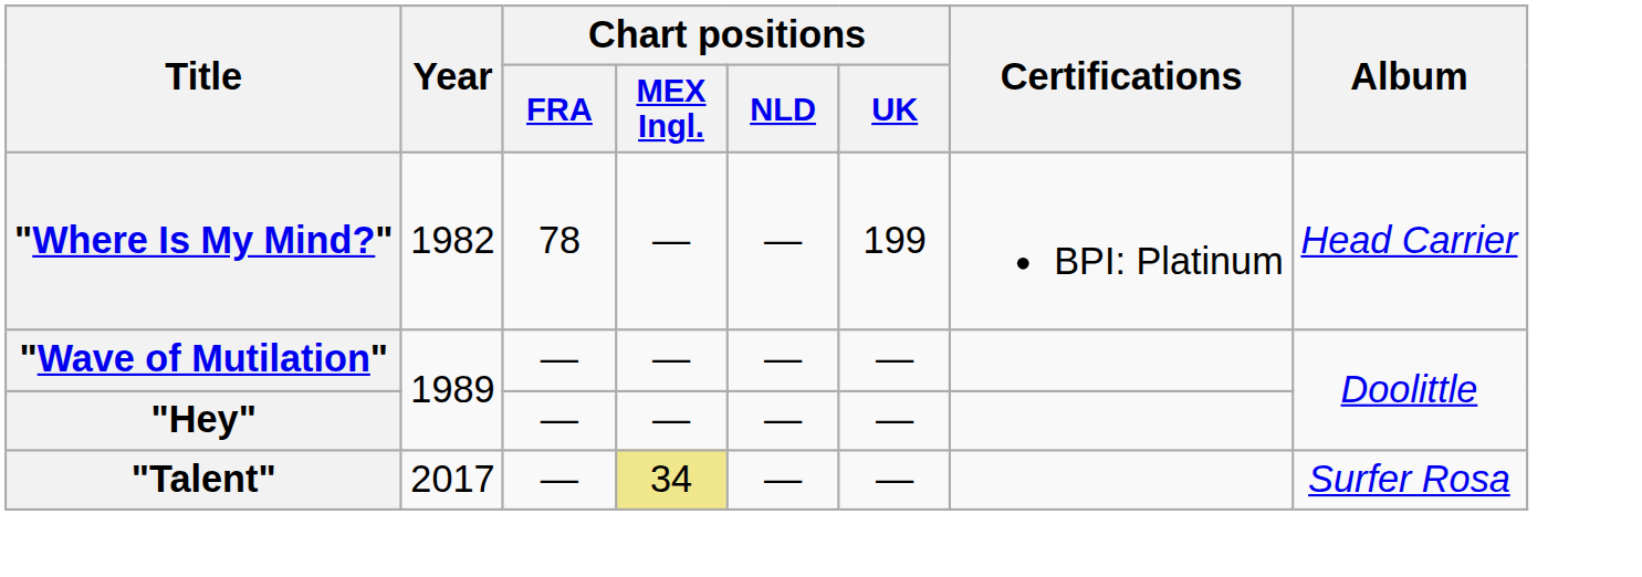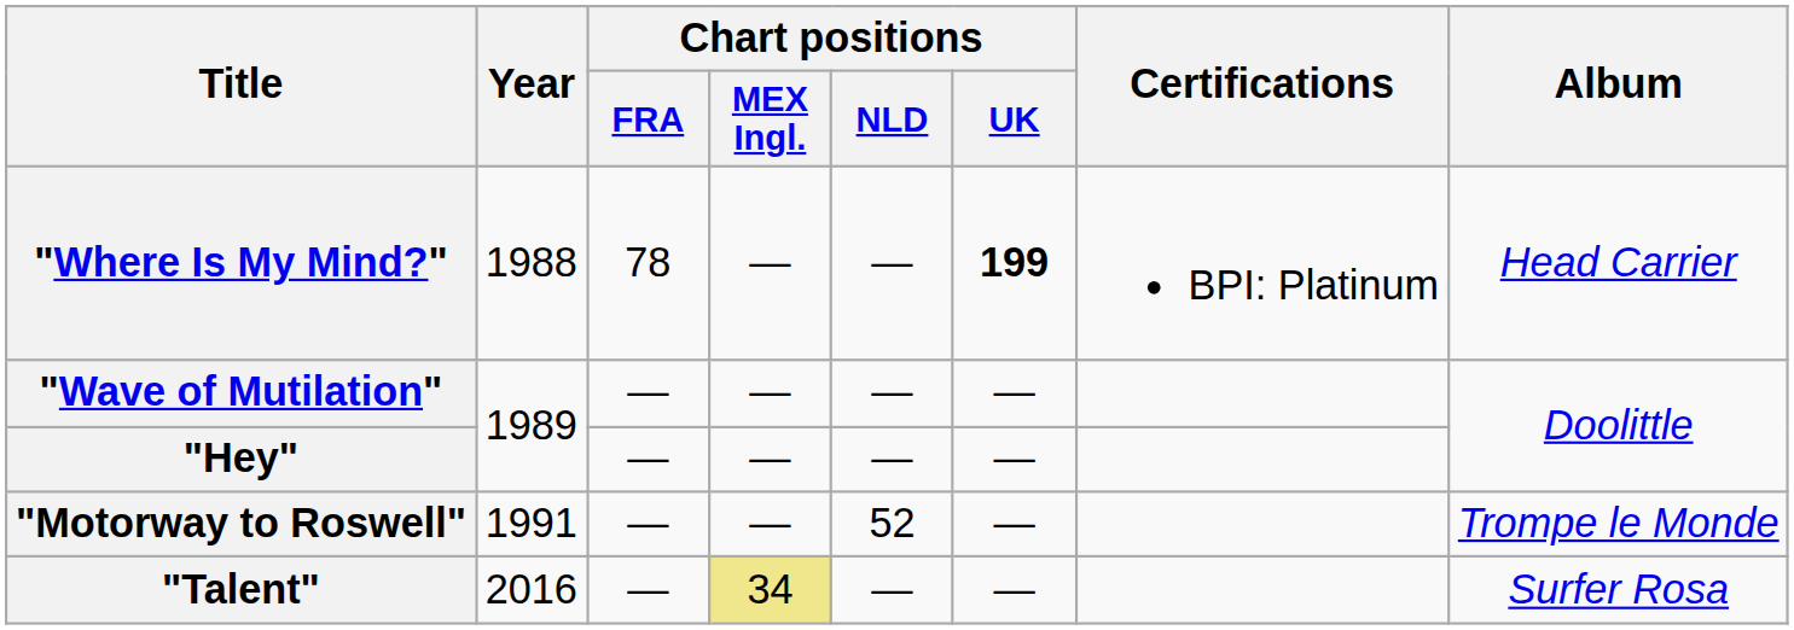"Where Is My Mind?" | Year: 1982 -> 1988
"Where Is My Mind?" | Chart positions / UK: normal -> bold
+ row: "Motorway to Roswell" | 1991 | — | — | 52 | — | Trompe le Monde
"Talent" | Year: 2017 -> 2016
